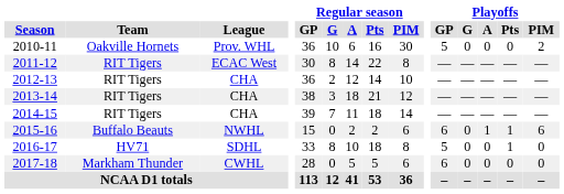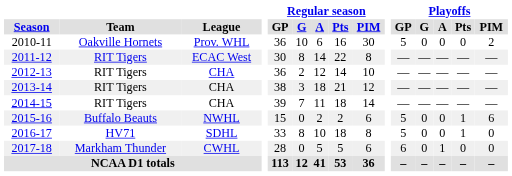2015-16 | Playoffs / GP: 6 -> 5
2015-16 | Playoffs / A: 1 -> 0
2017-18 | Playoffs / A: 0 -> 1
